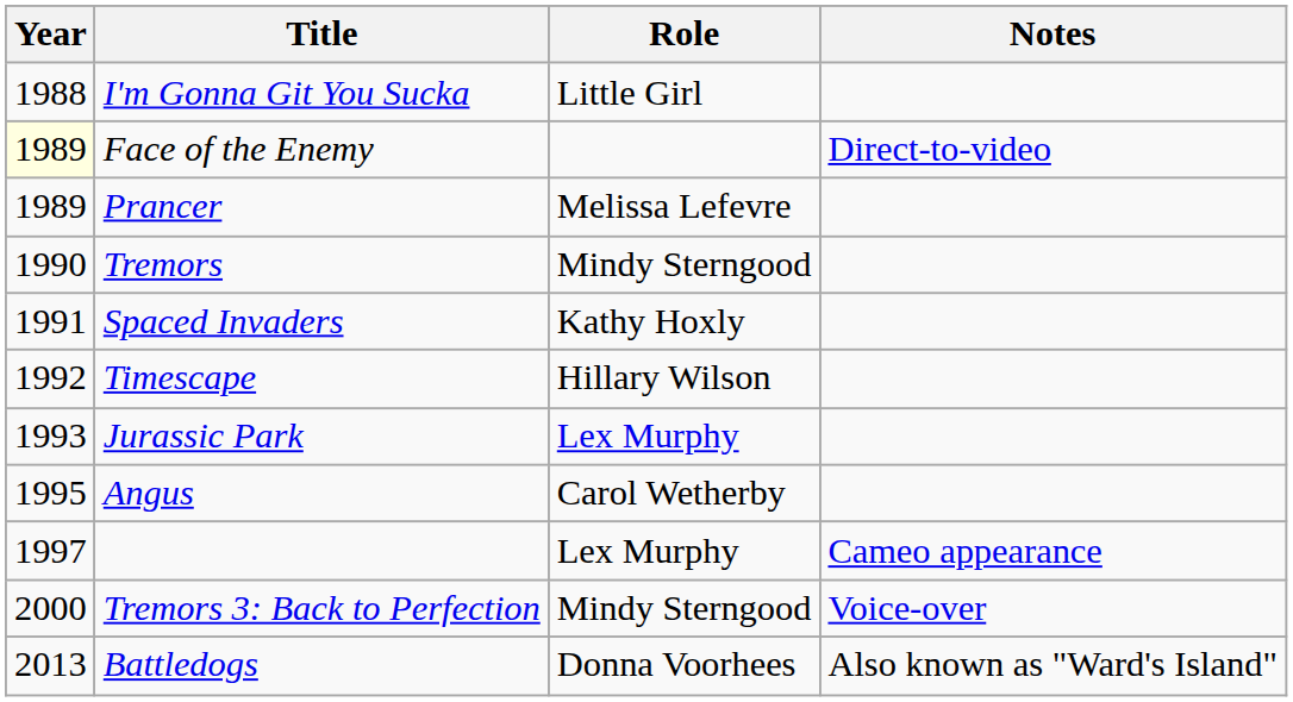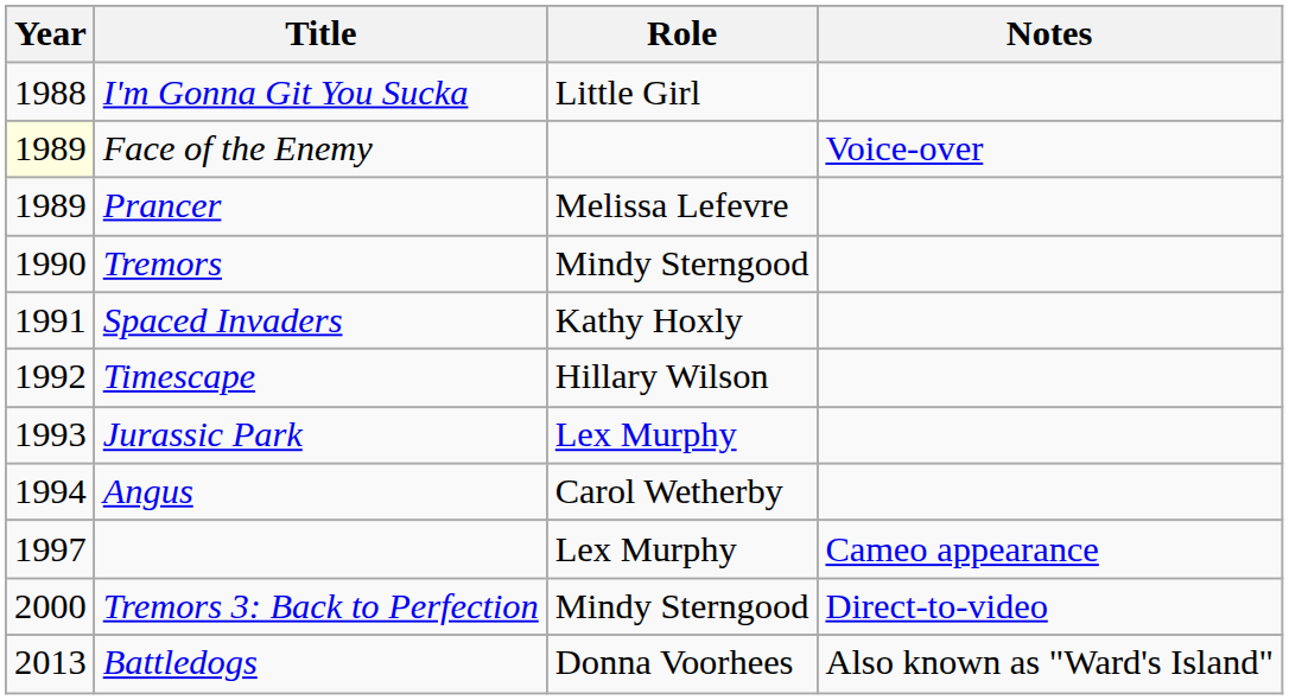Face of the Enemy | Notes: Direct-to-video -> Voice-over
Angus | Year: 1995 -> 1994
Tremors 3: Back to Perfection | Notes: Voice-over -> Direct-to-video
